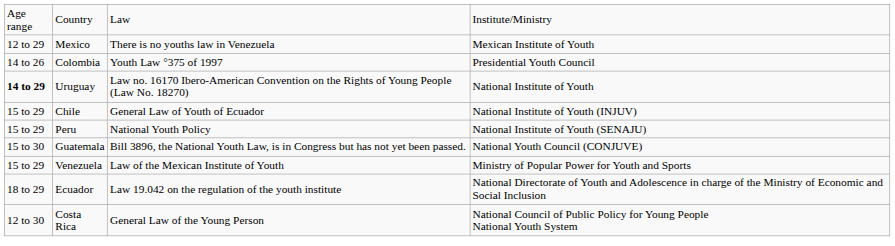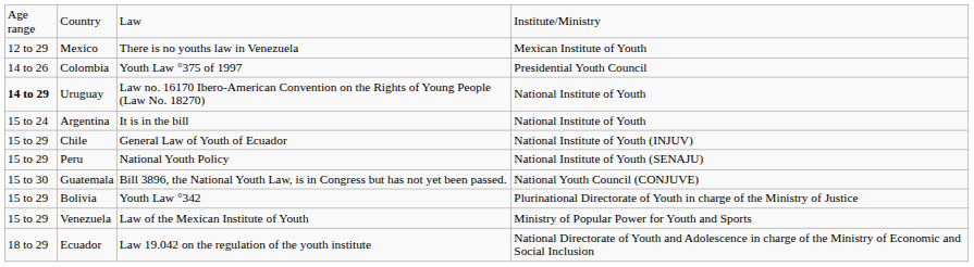+ row: 15 to 24 | Argentina | It is in the bill | National Institute of Youth
+ row: 15 to 29 | Bolivia | Youth Law °342 | Plurinational Directorate of Youth in charge of the Ministry of Justice
- row: 12 to 30 | Costa Rica | General Law of the Young Person | National Council of Public Policy for Young People National Youth System
